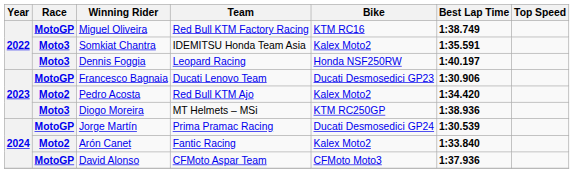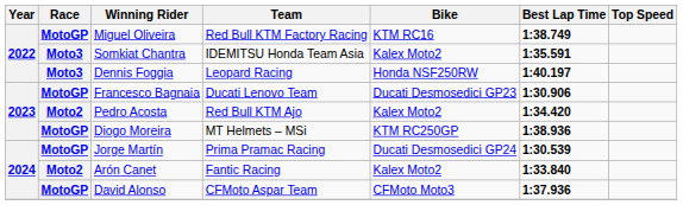Diogo Moreira | Race: Moto3 -> MotoGP
